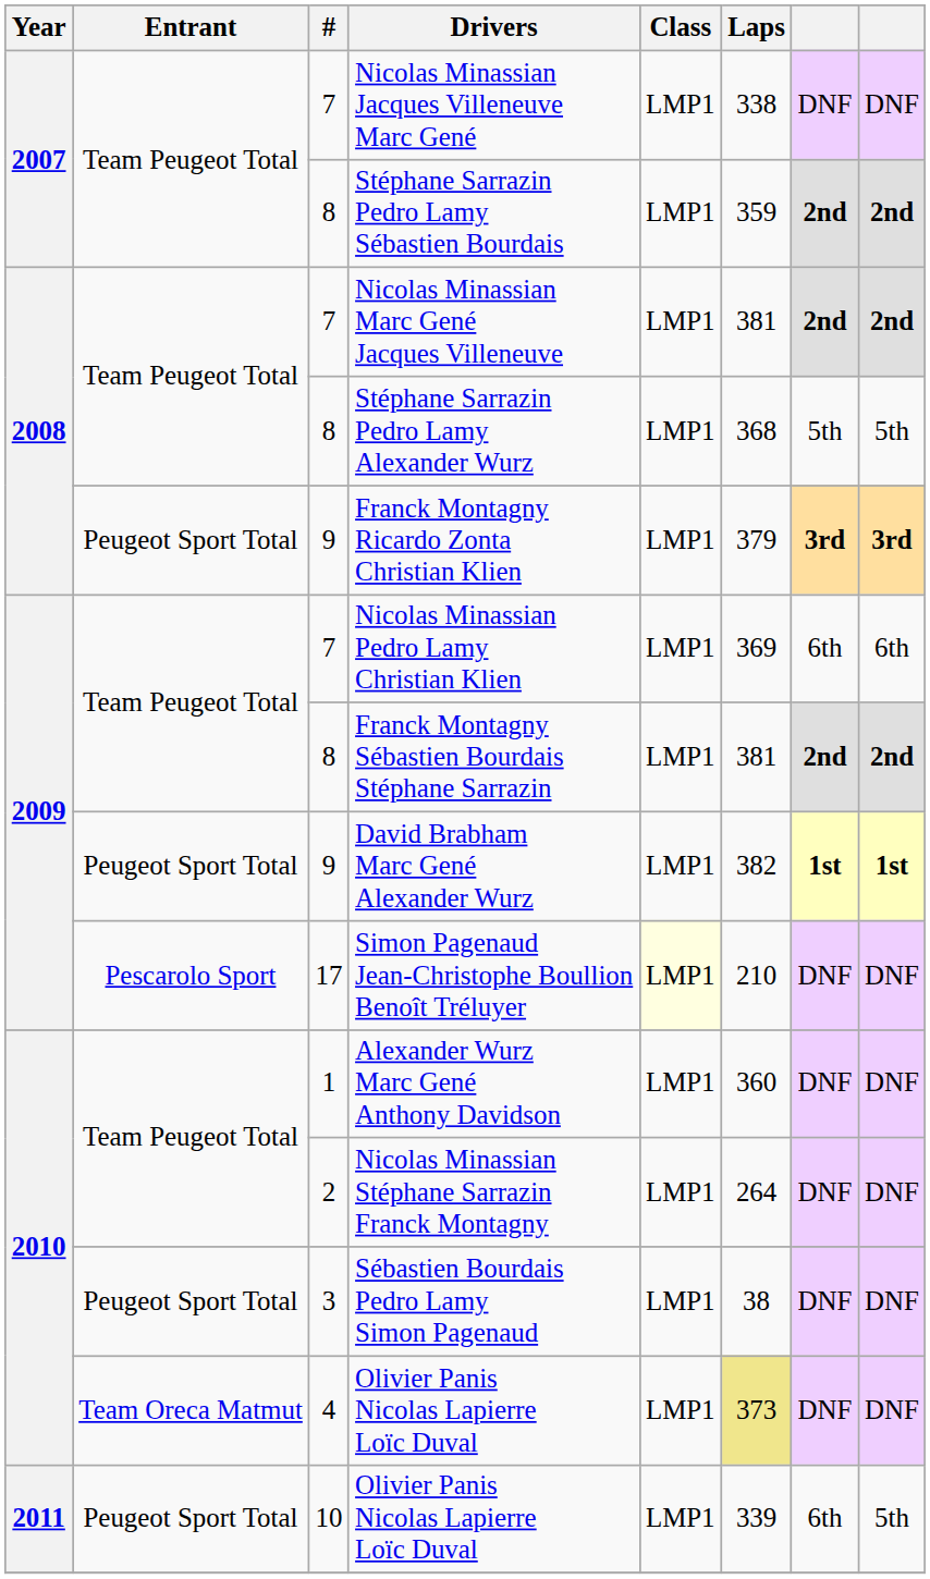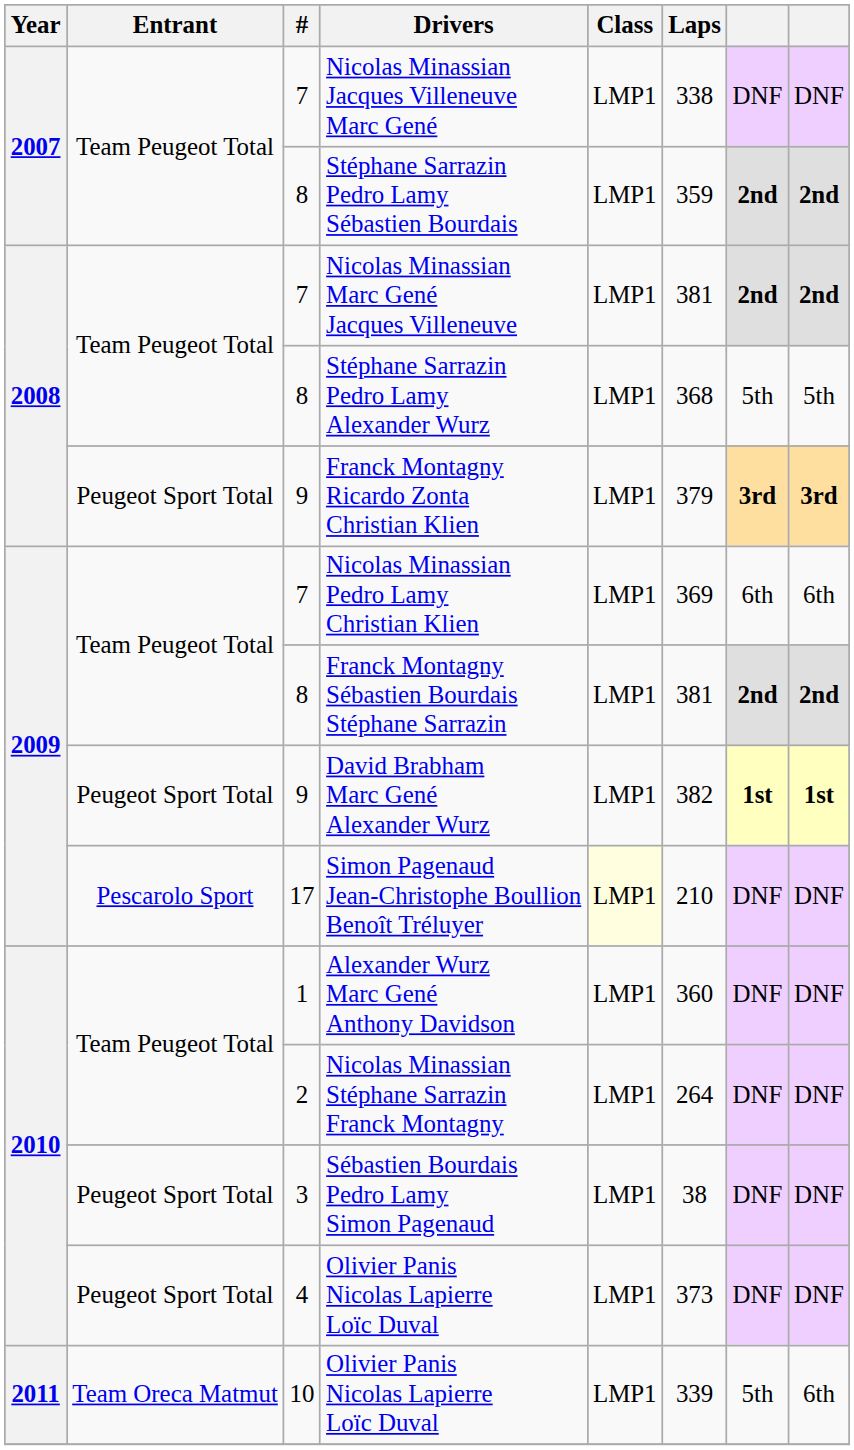4 / Olivier Panis Nicolas Lapierre Loïc Duval | Entrant: Team Oreca Matmut -> Peugeot Sport Total
4 / Olivier Panis Nicolas Lapierre Loïc Duval | Laps: khaki background -> no background
10 / Olivier Panis Nicolas Lapierre Loïc Duval | Entrant: Peugeot Sport Total -> Team Oreca Matmut
10 / Olivier Panis Nicolas Lapierre Loïc Duval | column 7: 6th -> 5th
10 / Olivier Panis Nicolas Lapierre Loïc Duval | column 8: 5th -> 6th
